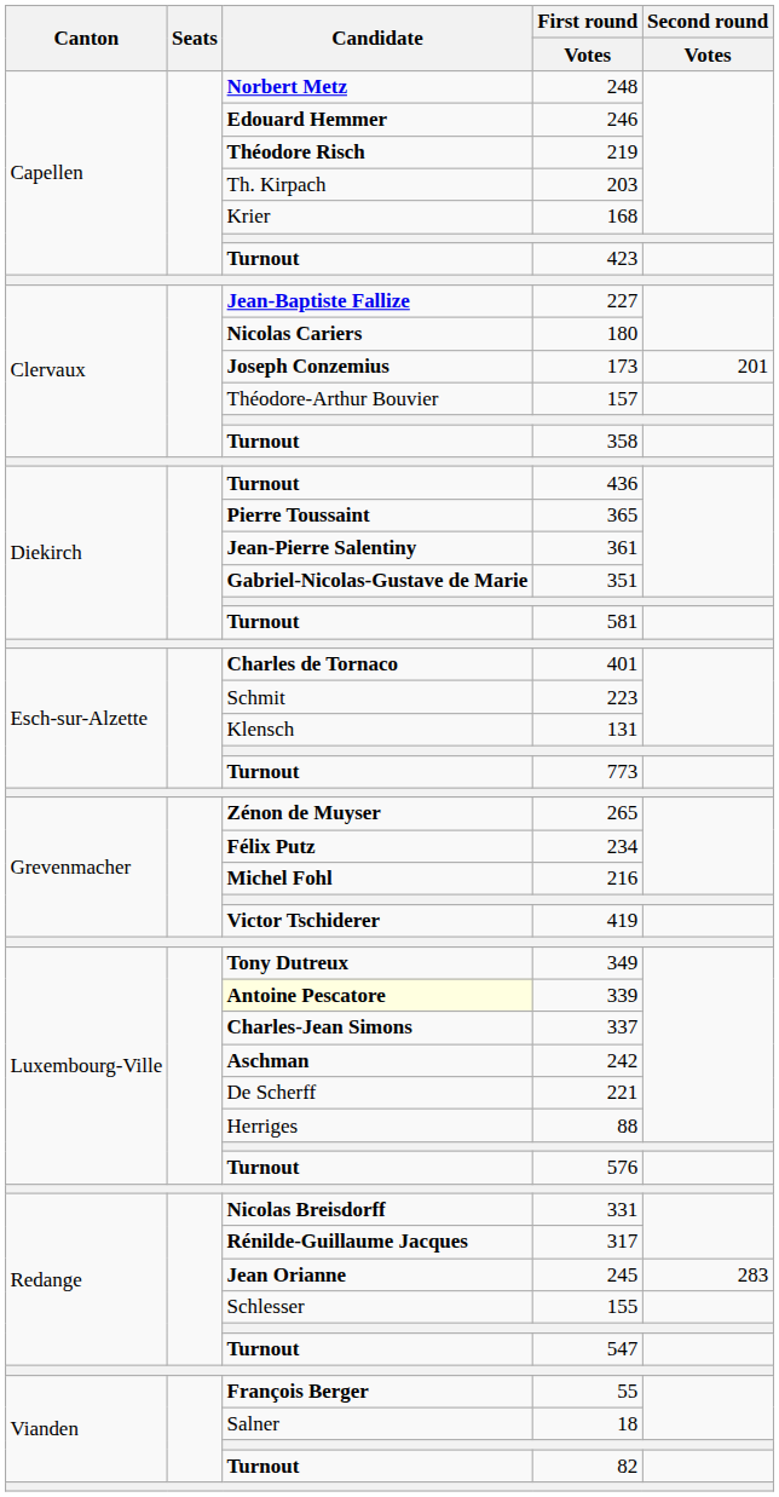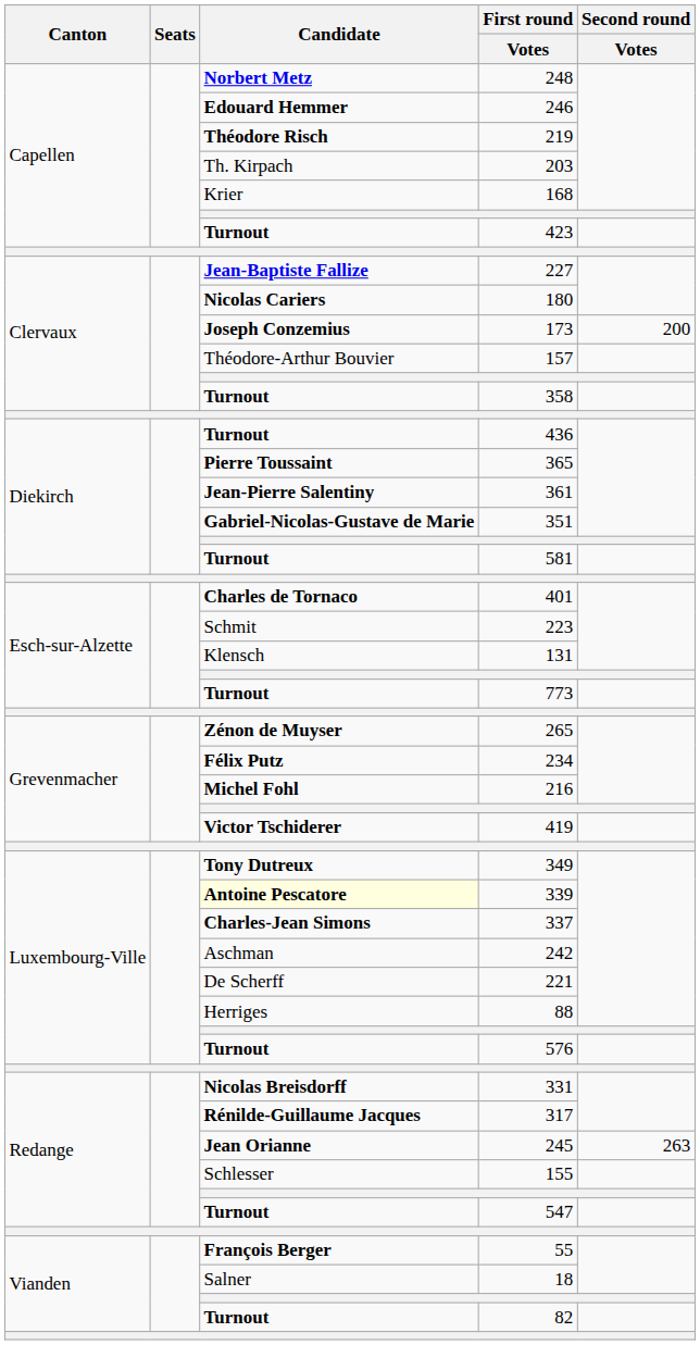173 | Second round / Votes: 201 -> 200
242 | Candidate: bold -> normal
245 | Second round / Votes: 283 -> 263
